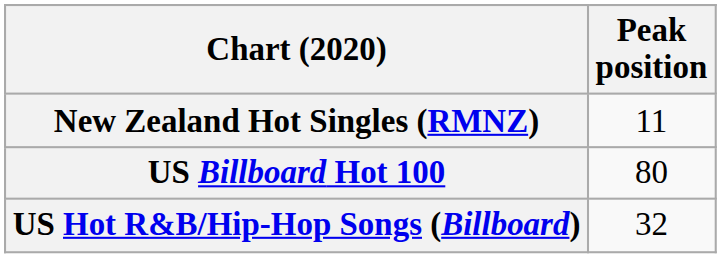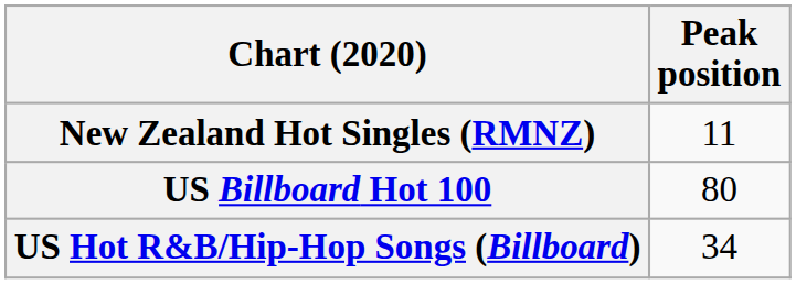US Hot R&B/Hip-Hop Songs (Billboard) | Peak position: 32 -> 34
